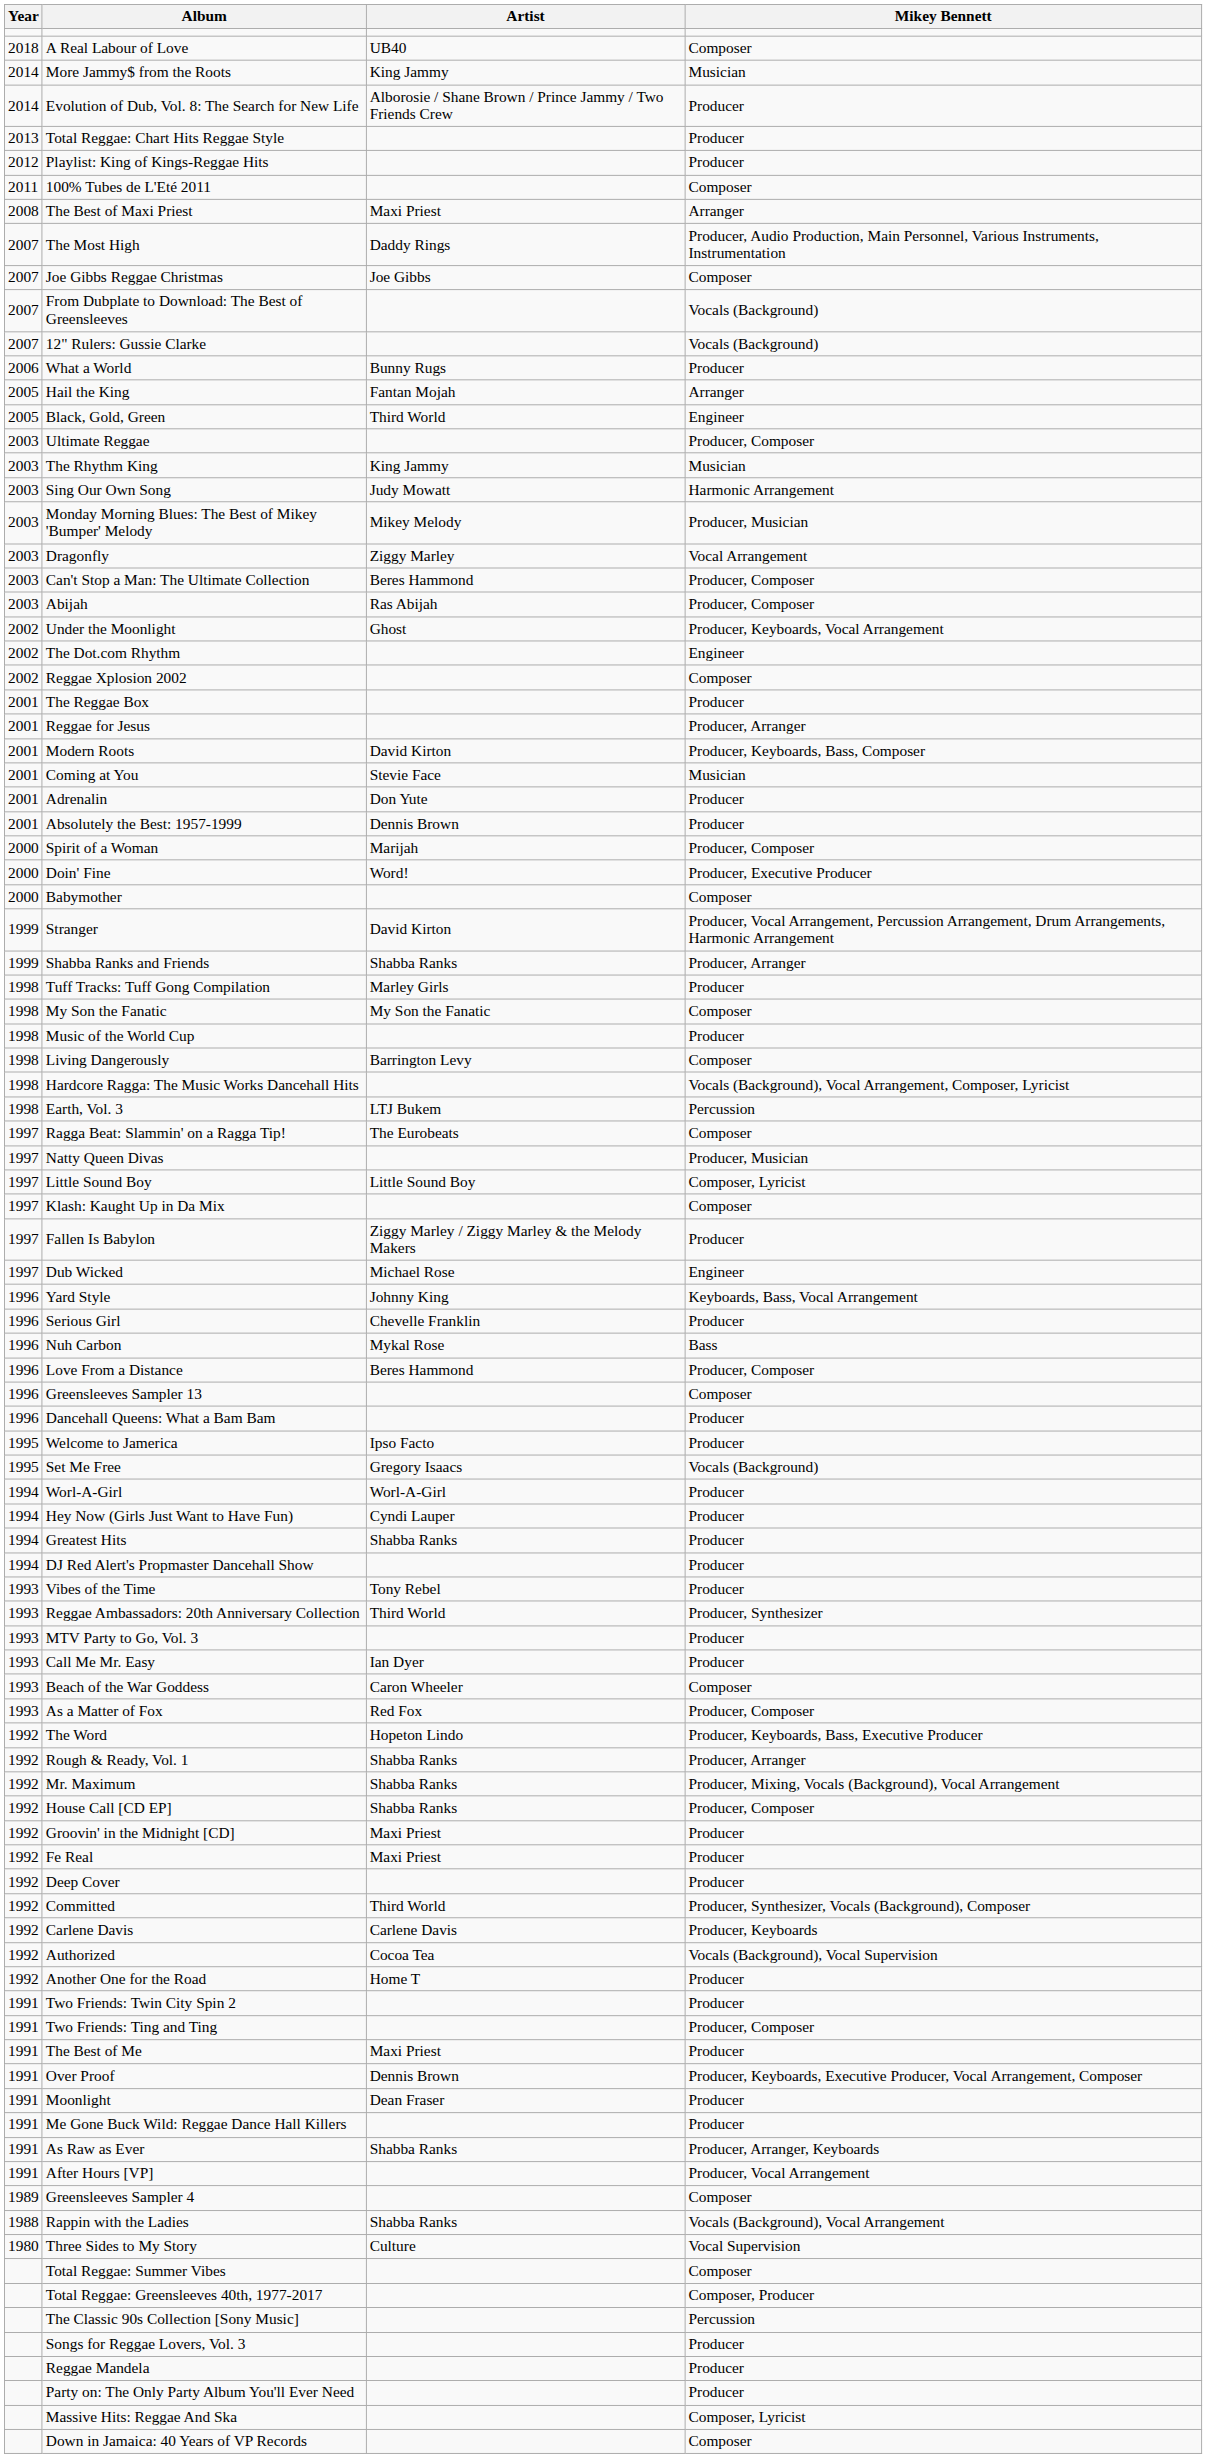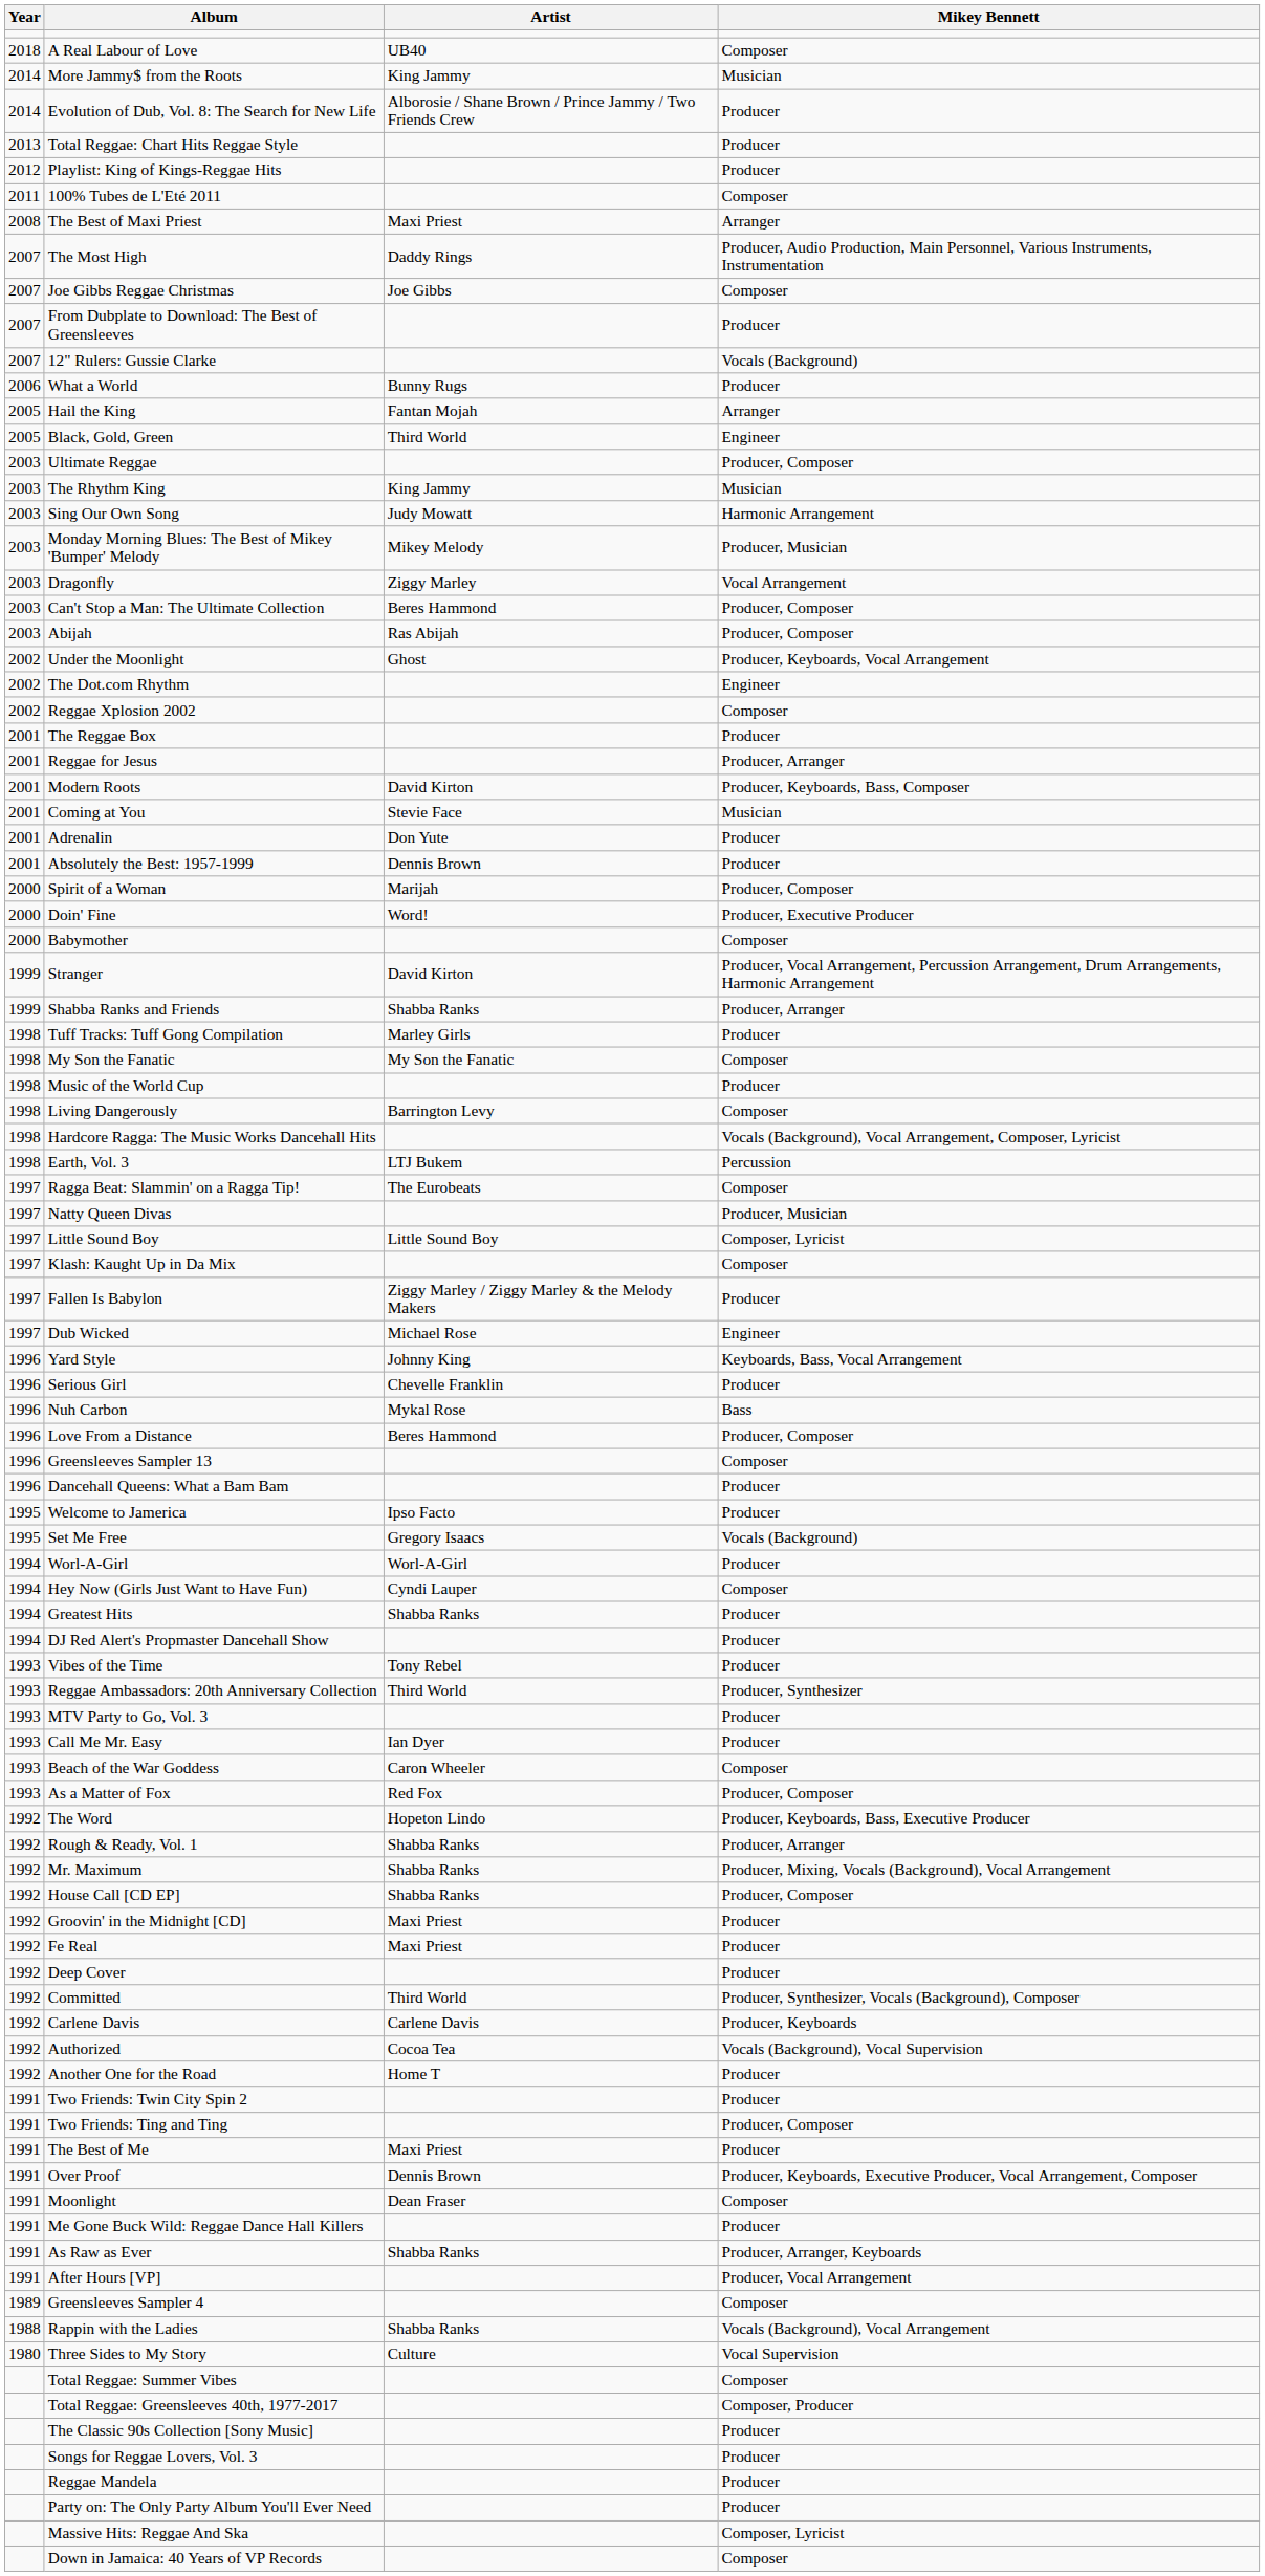From Dubplate to Download: The Best of Greensleeves | Mikey Bennett: Vocals (Background) -> Producer
Hey Now (Girls Just Want to Have Fun) | Mikey Bennett: Producer -> Composer
Moonlight | Mikey Bennett: Producer -> Composer
The Classic 90s Collection [Sony Music] | Mikey Bennett: Percussion -> Producer
